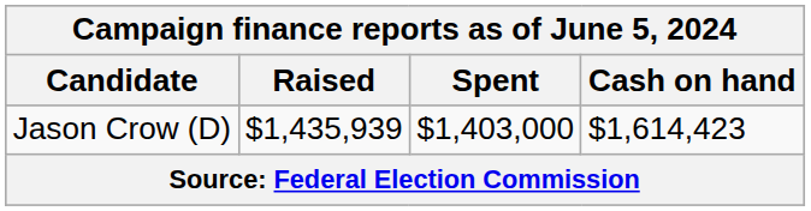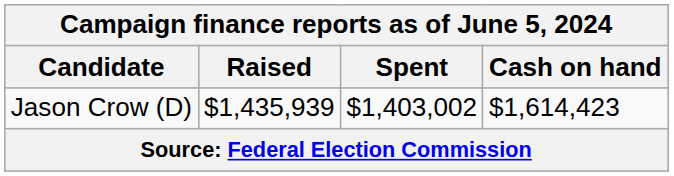Jason Crow (D) | Spent: $1,403,000 -> $1,403,002
